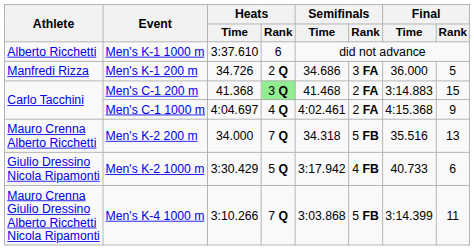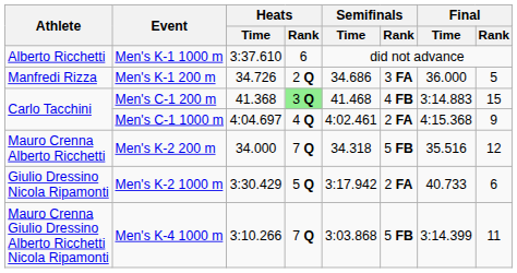Men's C-1 200 m | Semifinals / Rank: 2 FA -> 4 FB
Men's K-2 200 m | Final / Rank: 13 -> 12
Men's K-2 1000 m | Semifinals / Rank: 4 FB -> 2 FA
